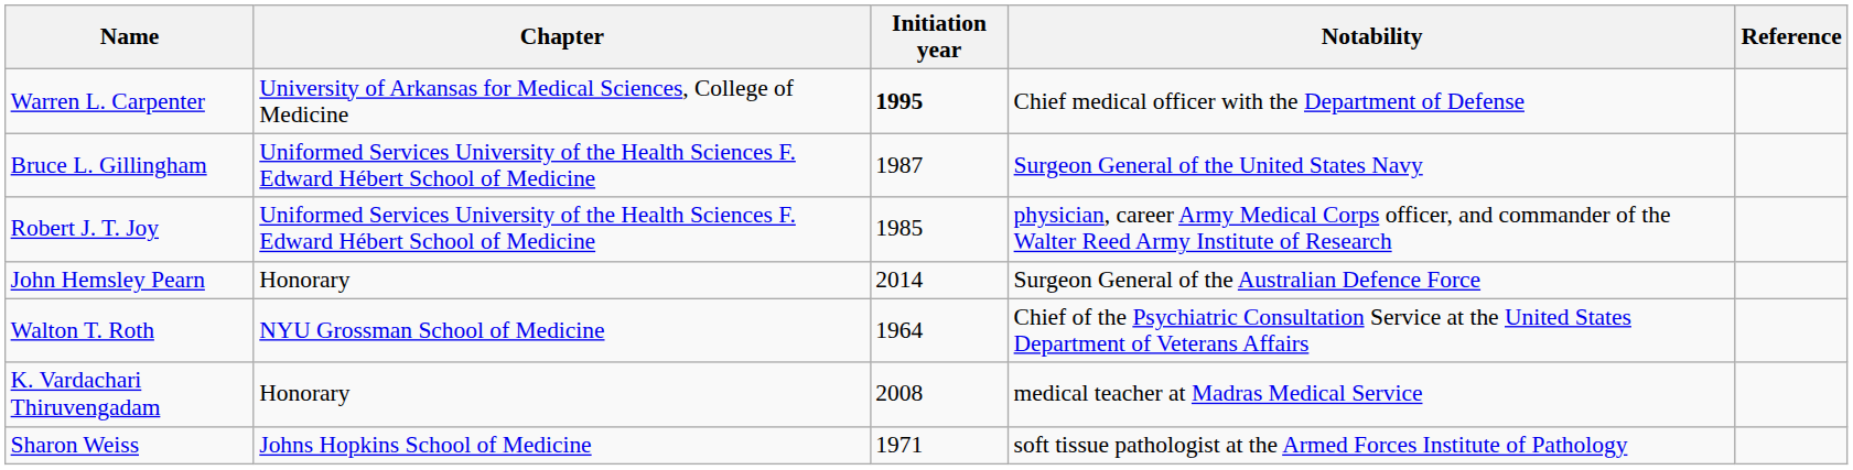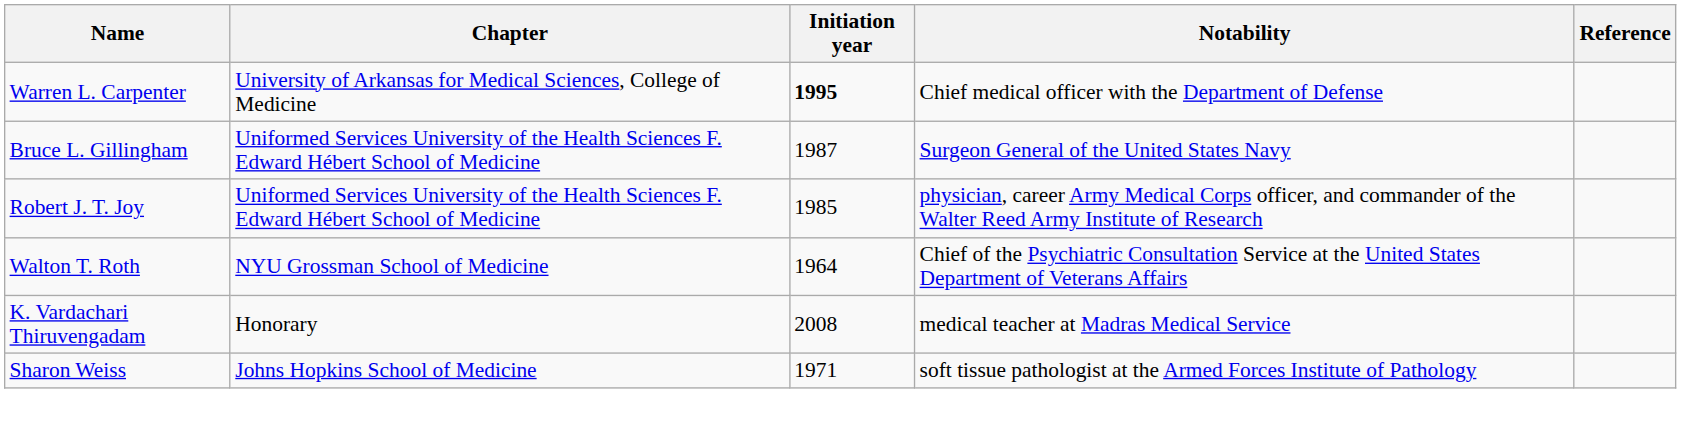- row: John Hemsley Pearn | Honorary | 2014 | Surgeon General of the Australian Defence Force
